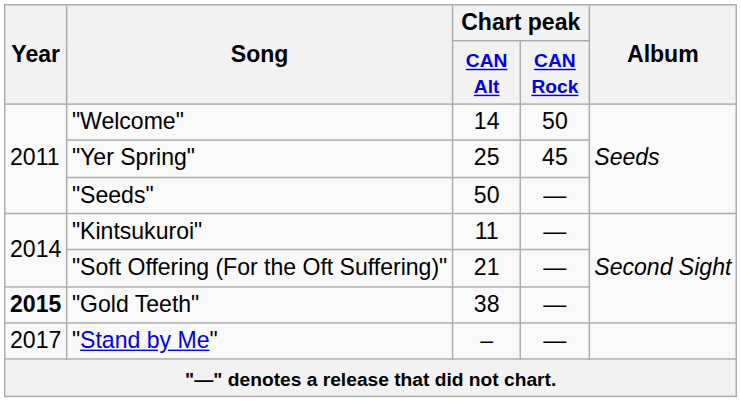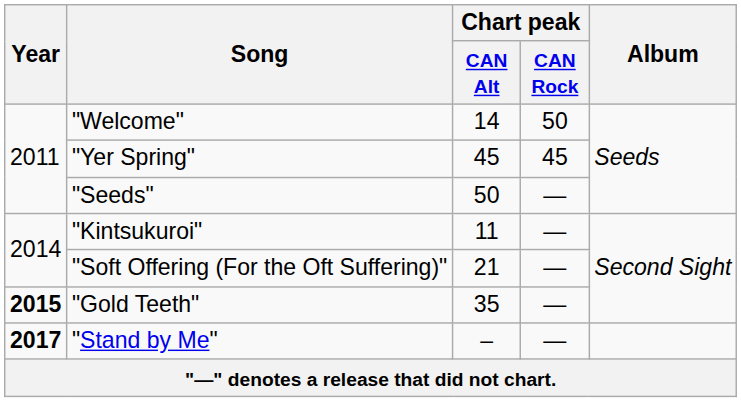"Yer Spring" | Chart peak / CAN Alt: 25 -> 45
"Gold Teeth" | Chart peak / CAN Alt: 38 -> 35
"Stand by Me" | Year: normal -> bold
